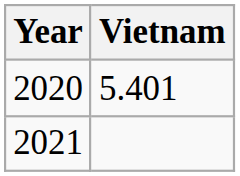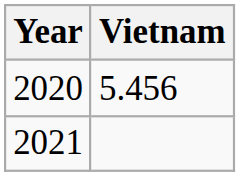2020 | Vietnam: 5.401 -> 5.456
